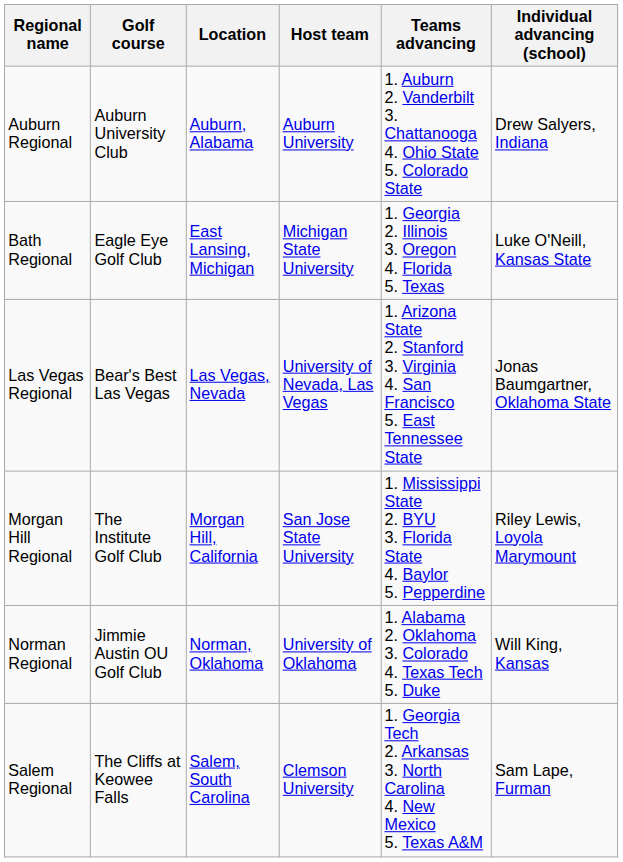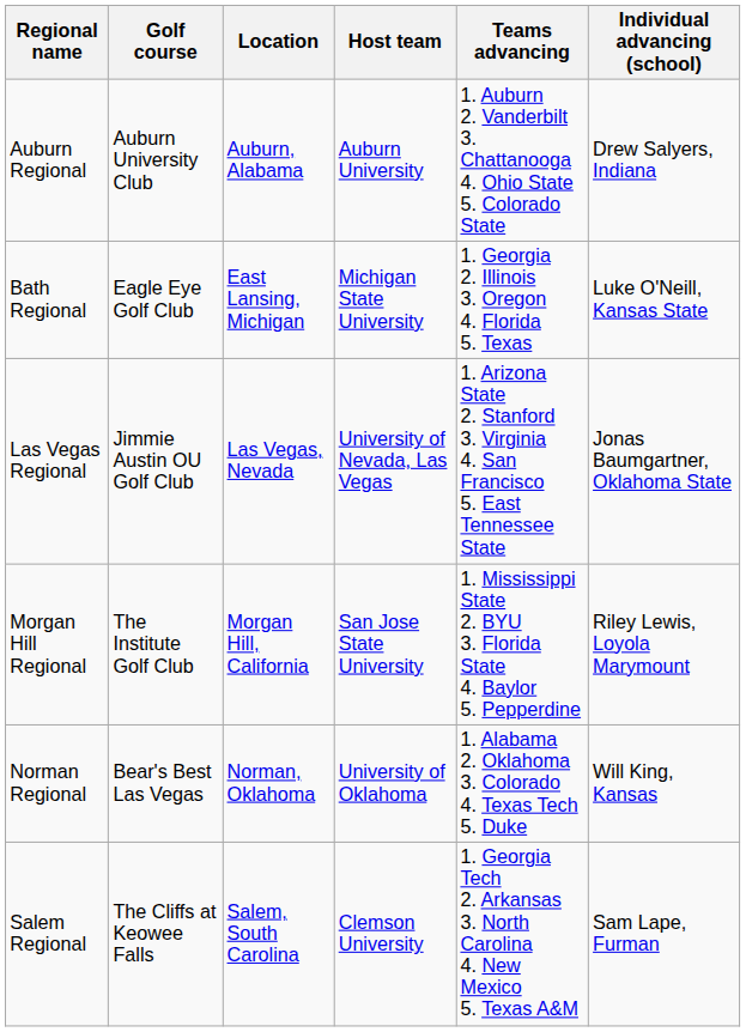Las Vegas Regional | Golf course: Bear's Best Las Vegas -> Jimmie Austin OU Golf Club
Norman Regional | Golf course: Jimmie Austin OU Golf Club -> Bear's Best Las Vegas
